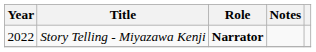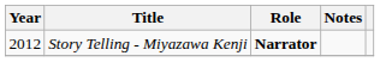Story Telling - Miyazawa Kenji | Year: 2022 -> 2012
